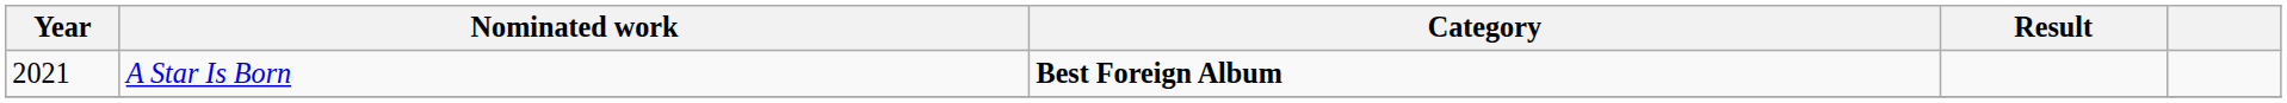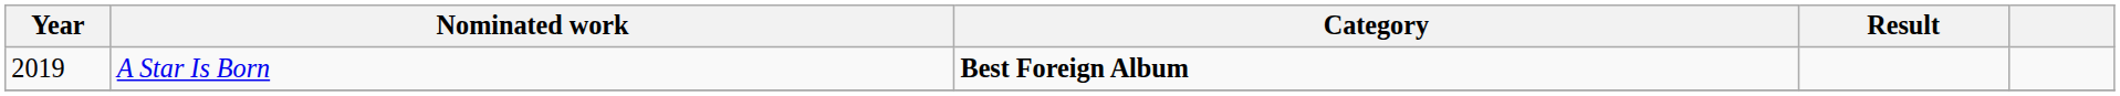A Star Is Born | Year: 2021 -> 2019
